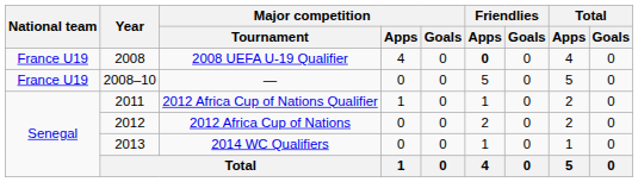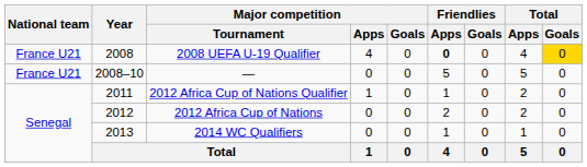2008 UEFA U-19 Qualifier | National team: France U19 -> France U21
2008 UEFA U-19 Qualifier | Total / Goals: no background -> gold background
— | National team: France U19 -> France U21
